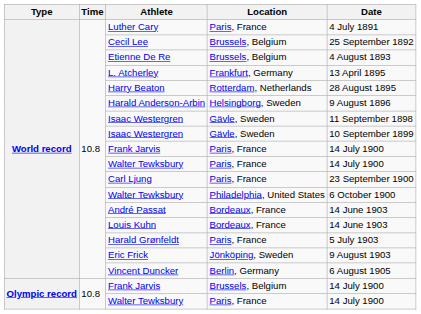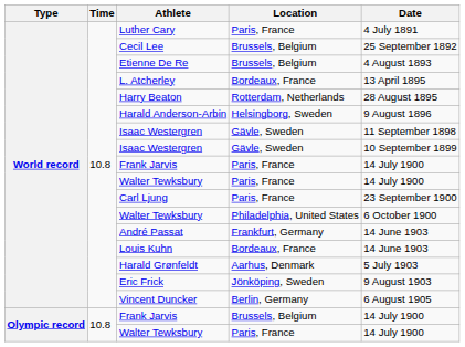L. Atcherley | Location: Frankfurt, Germany -> Bordeaux, France
André Passat | Location: Bordeaux, France -> Frankfurt, Germany
Harald Grønfeldt | Location: Paris, France -> Aarhus, Denmark
